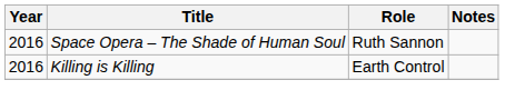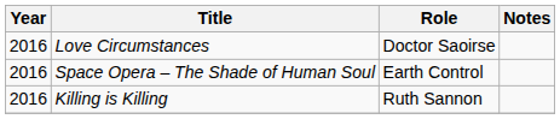+ row: 2016 | Love Circumstances | Doctor Saoirse
Space Opera – The Shade of Human Soul | Role: Ruth Sannon -> Earth Control
Killing is Killing | Role: Earth Control -> Ruth Sannon
